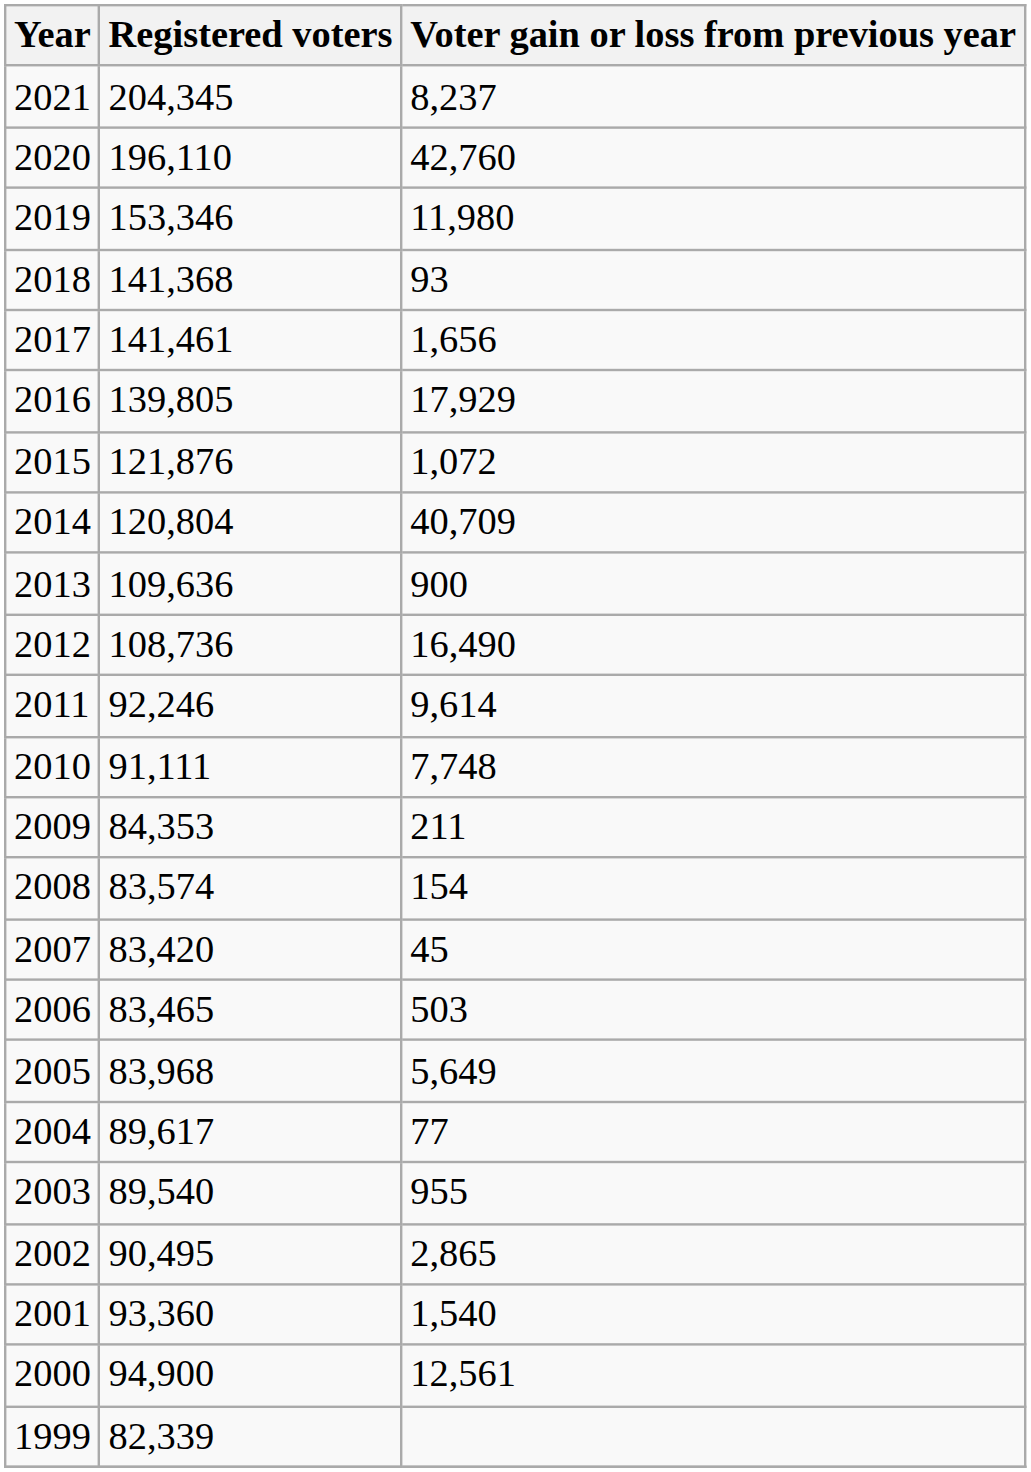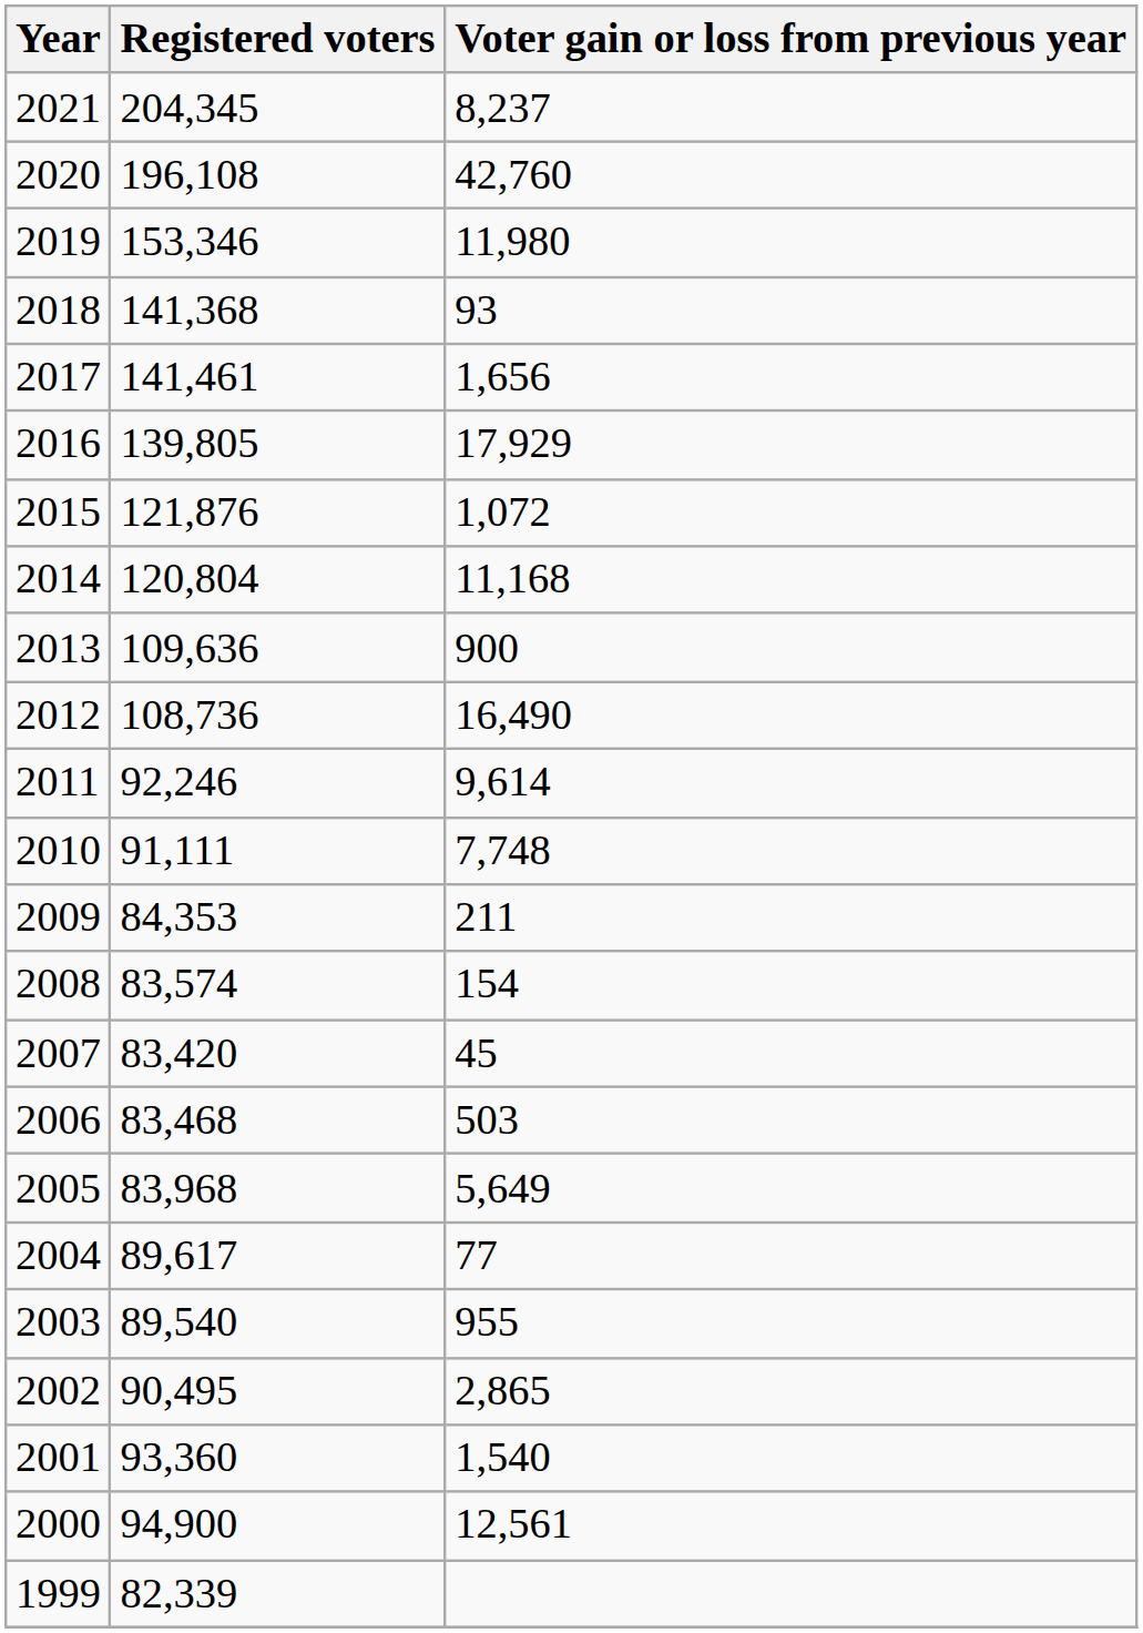2020 | Registered voters: 196,110 -> 196,108
2014 | Voter gain or loss from previous year: 40,709 -> 11,168
2006 | Registered voters: 83,465 -> 83,468
